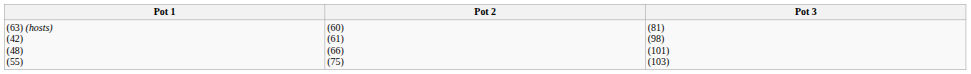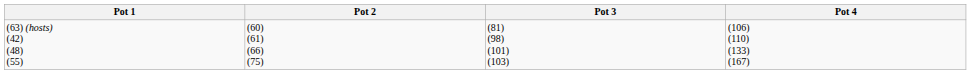+ column: Pot 4 | (106) (110) (133) (167)
